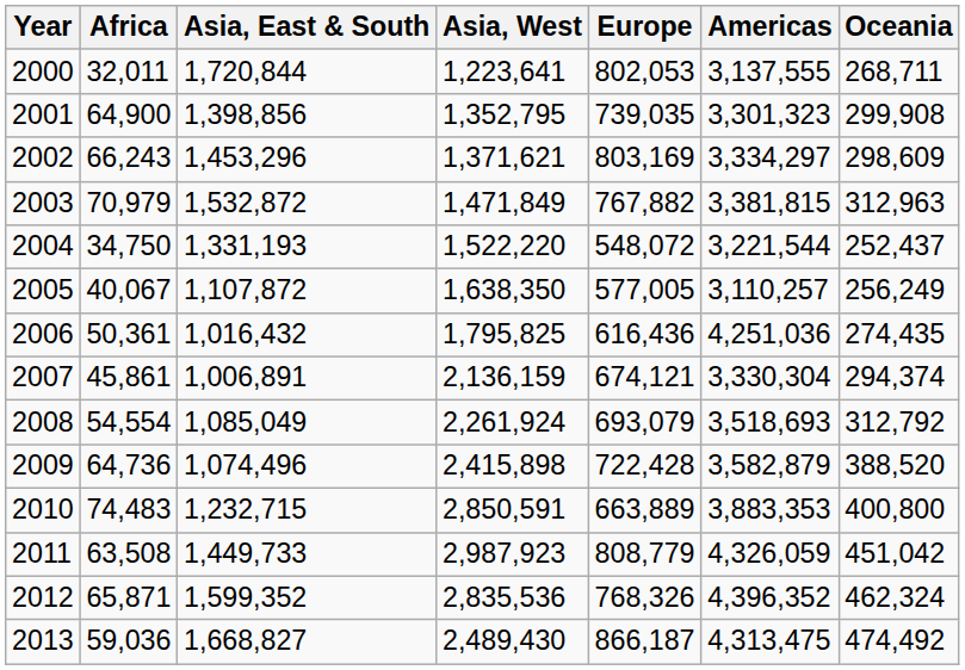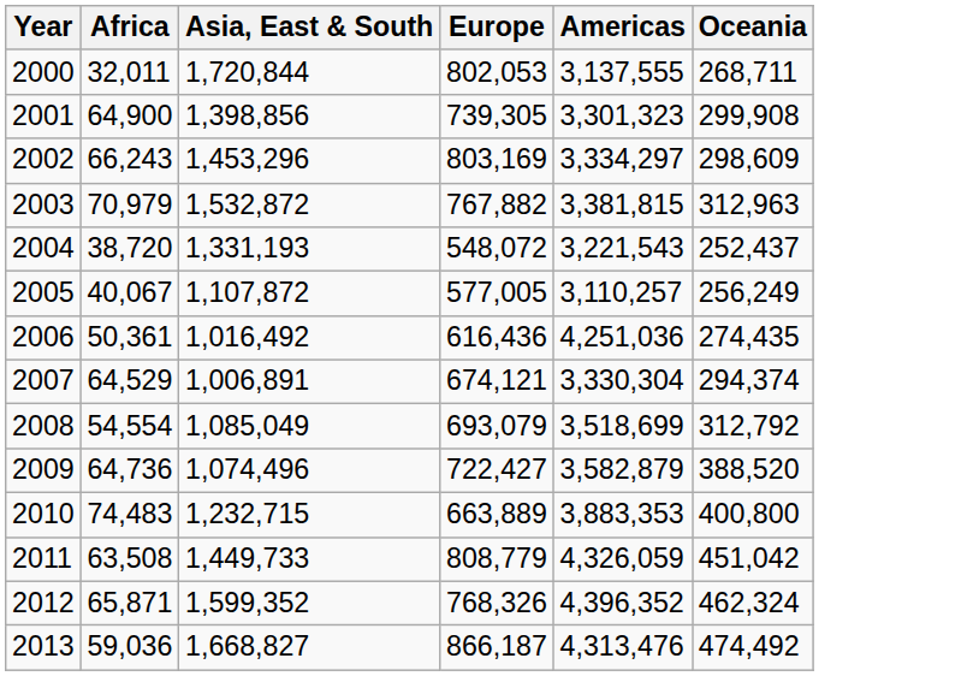- column: Asia, West | 1,223,641 | 1,352,795 | 1,371,621 | 1,471,849 | 1,522,220 | 1,638,350 | 1,795,825 | 2,136,159 | 2,261,924 | 2,415,898 | 2,850,591 | 2,987,923 | 2,835,536 | 2,489,430
2001 | Europe: 739,035 -> 739,305
2004 | Africa: 34,750 -> 38,720
2004 | Americas: 3,221,544 -> 3,221,543
2006 | Asia, East & South: 1,016,432 -> 1,016,492
2007 | Africa: 45,861 -> 64,529
2008 | Americas: 3,518,693 -> 3,518,699
2009 | Europe: 722,428 -> 722,427
2013 | Americas: 4,313,475 -> 4,313,476
